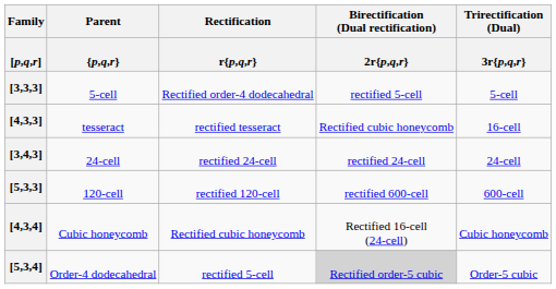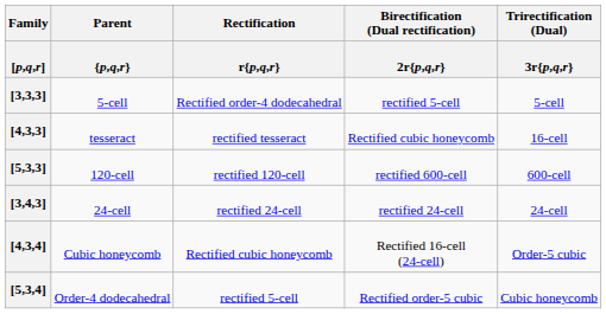rows swapped: [3,4,3] <-> [5,3,3]
[4,3,4] | Trirectification (Dual) / 3r{p,q,r}: Cubic honeycomb -> Order-5 cubic
[5,3,4] | Birectification (Dual rectification) / 2r{p,q,r}: lightgrey background -> no background
[5,3,4] | Trirectification (Dual) / 3r{p,q,r}: Order-5 cubic -> Cubic honeycomb
